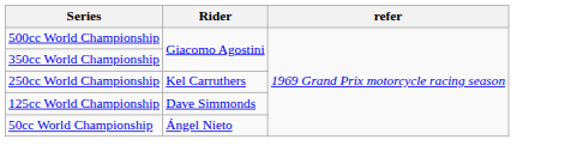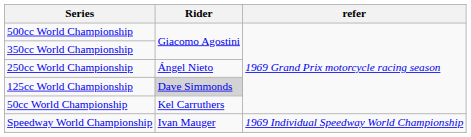250cc World Championship | Rider: Kel Carruthers -> Ángel Nieto
125cc World Championship | Rider: no background -> lightgrey background
50cc World Championship | Rider: Ángel Nieto -> Kel Carruthers
+ row: Speedway World Championship | Ivan Mauger | 1969 Individual Speedway World Championship
